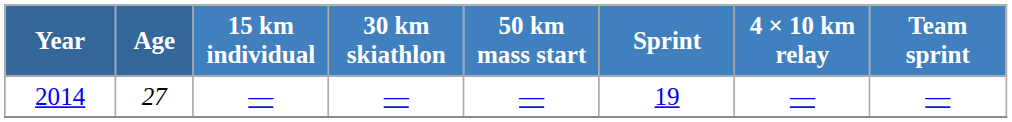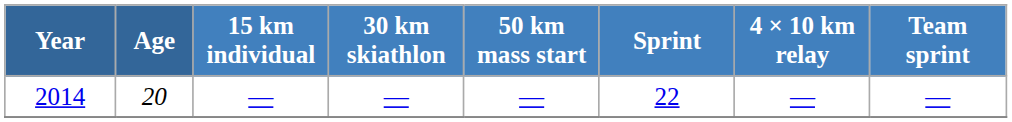2014 | Age: 27 -> 20
2014 | Sprint: 19 -> 22
